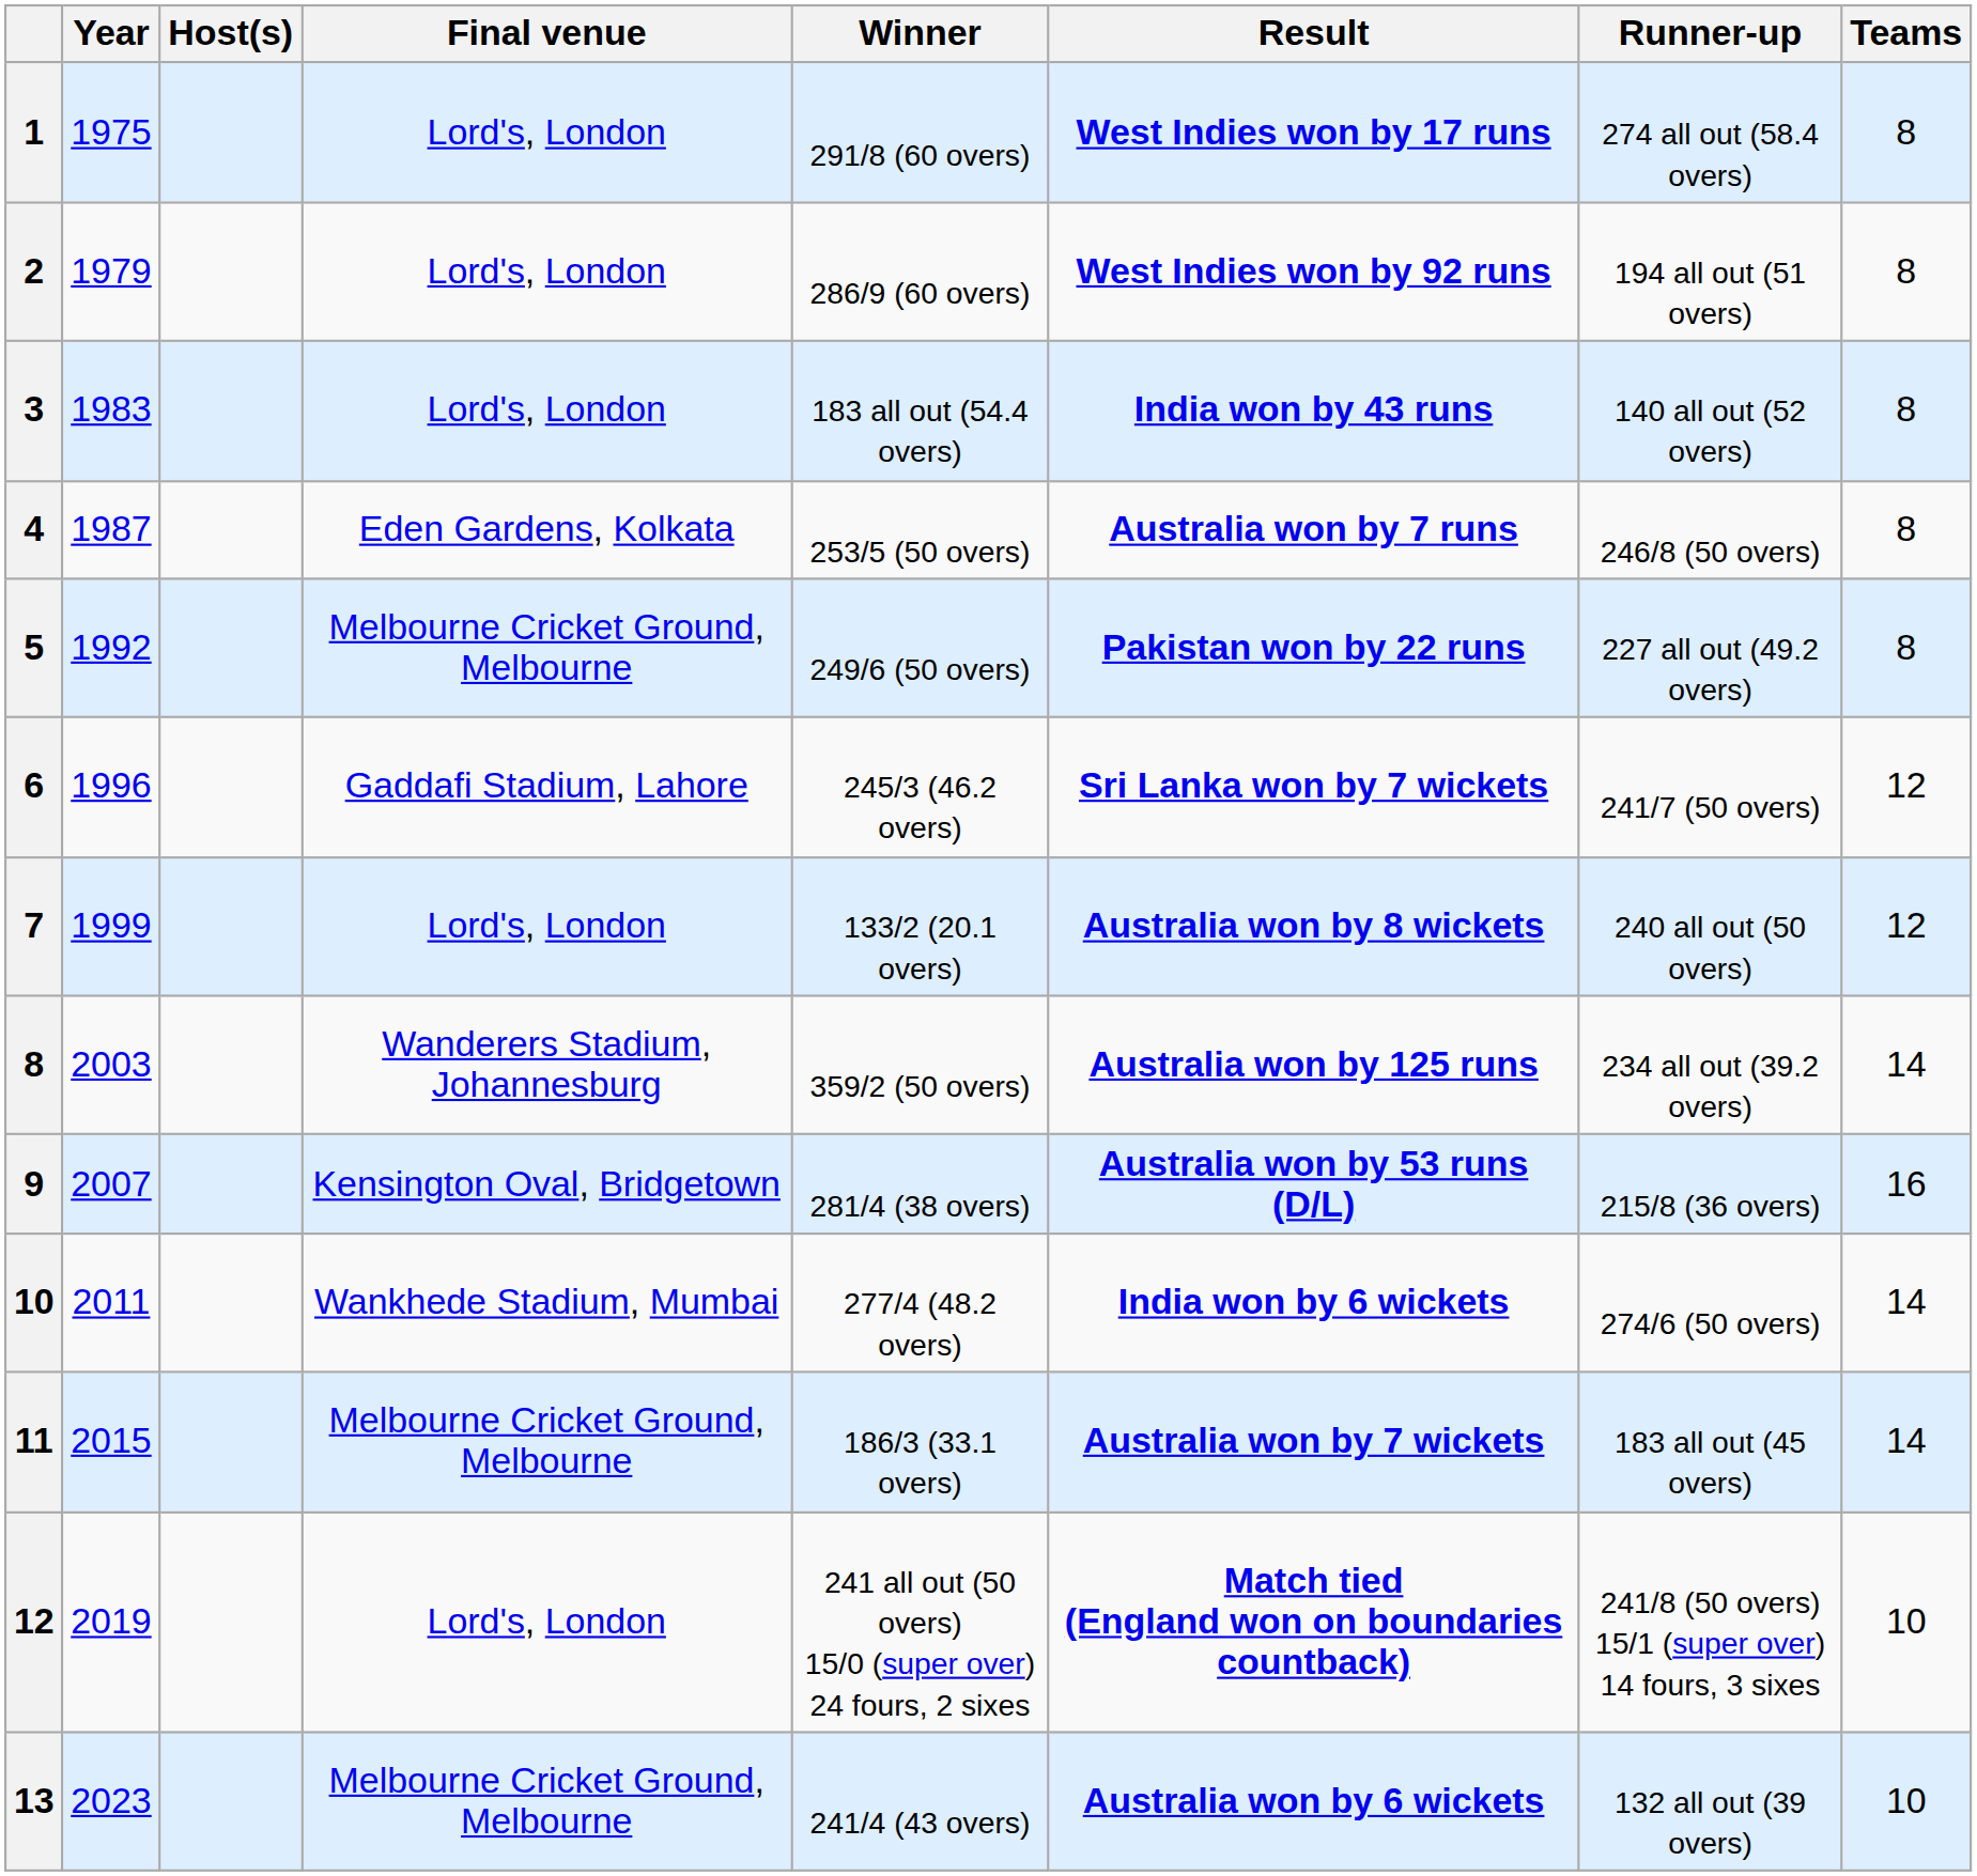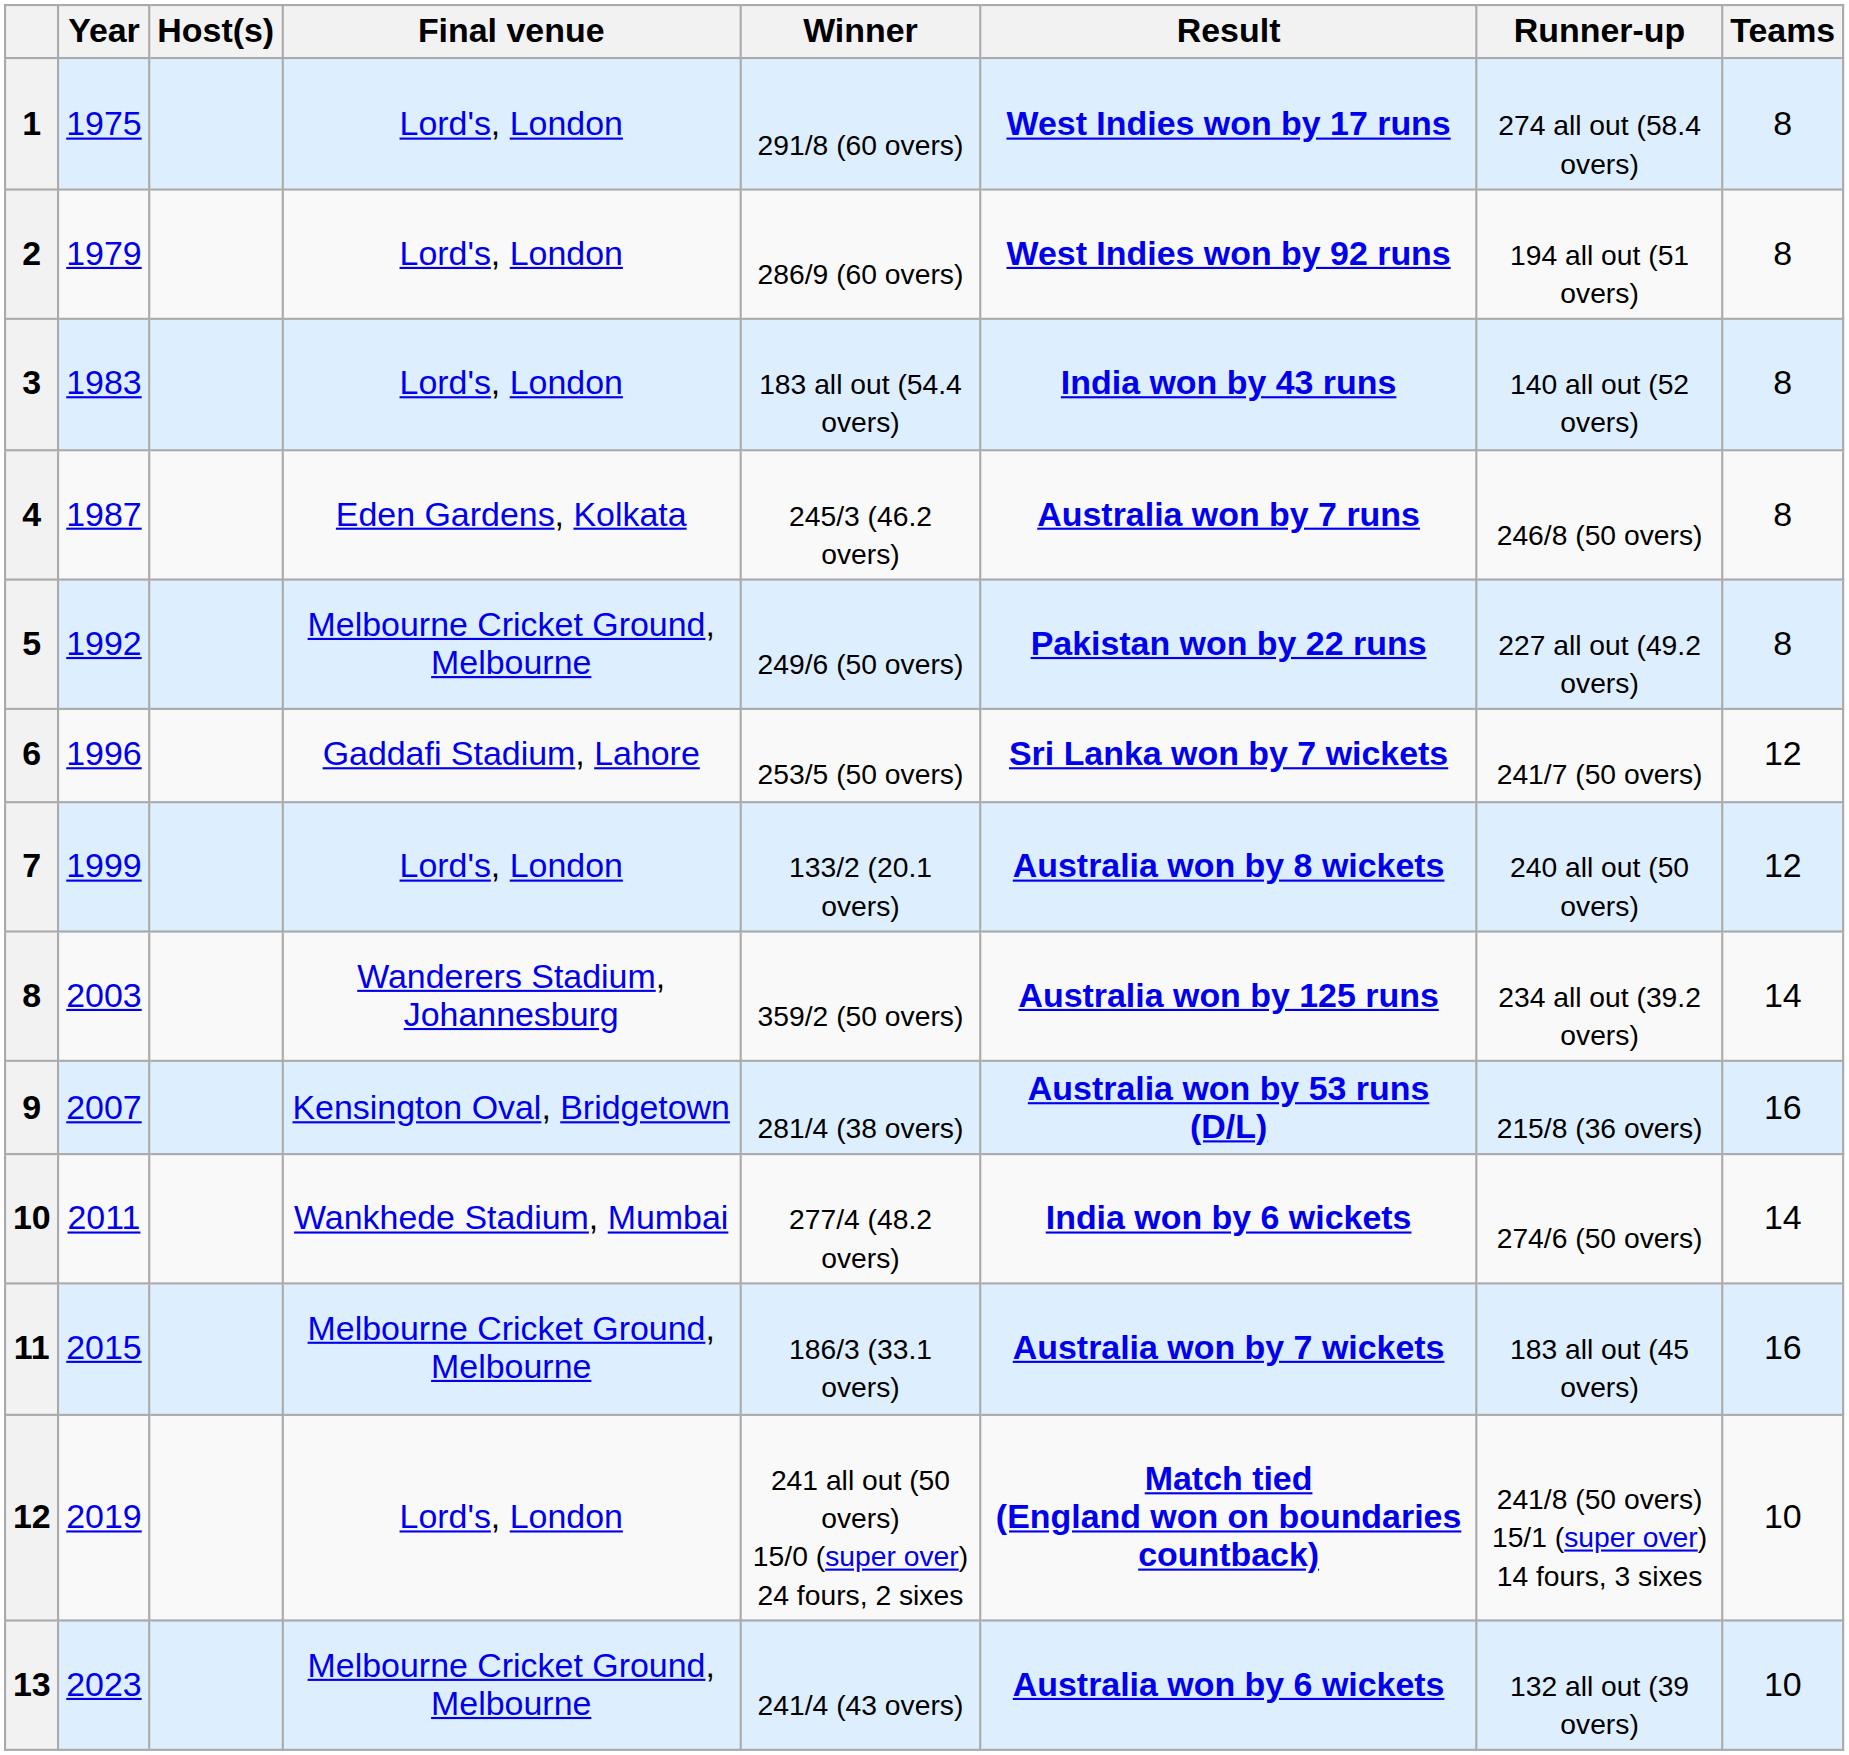4 | Winner: 253/5 (50 overs) -> 245/3 (46.2 overs)
6 | Winner: 245/3 (46.2 overs) -> 253/5 (50 overs)
11 | Teams: 14 -> 16
